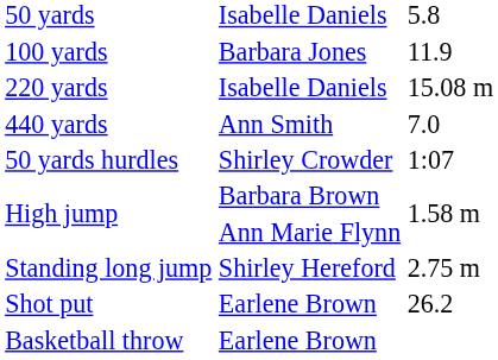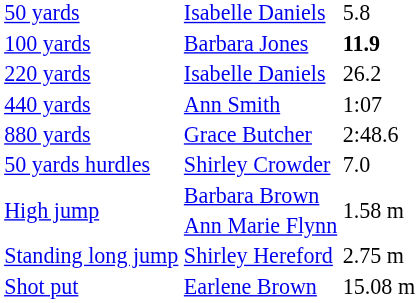100 yards | column 3: normal -> bold
220 yards | column 3: 15.08 m -> 26.2
440 yards | column 3: 7.0 -> 1:07
+ row: 880 yards | Grace Butcher | 2:48.6
50 yards hurdles | column 3: 1:07 -> 7.0
Shot put | column 3: 26.2 -> 15.08 m
- row: Basketball throw | Earlene Brown
